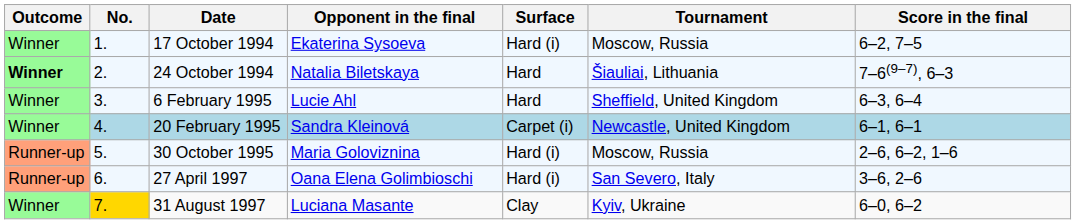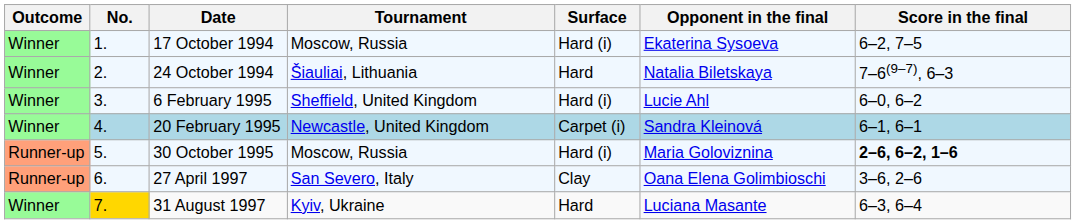columns swapped: Tournament <-> Opponent in the final
24 October 1994 | Outcome: bold -> normal
6 February 1995 | Surface: Hard -> Hard (i)
6 February 1995 | Score in the final: 6–3, 6–4 -> 6–0, 6–2
30 October 1995 | Score in the final: normal -> bold
27 April 1997 | Surface: Hard (i) -> Clay
31 August 1997 | Surface: Clay -> Hard
31 August 1997 | Score in the final: 6–0, 6–2 -> 6–3, 6–4
